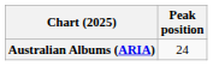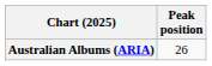Australian Albums (ARIA) | Peak position: 24 -> 26
